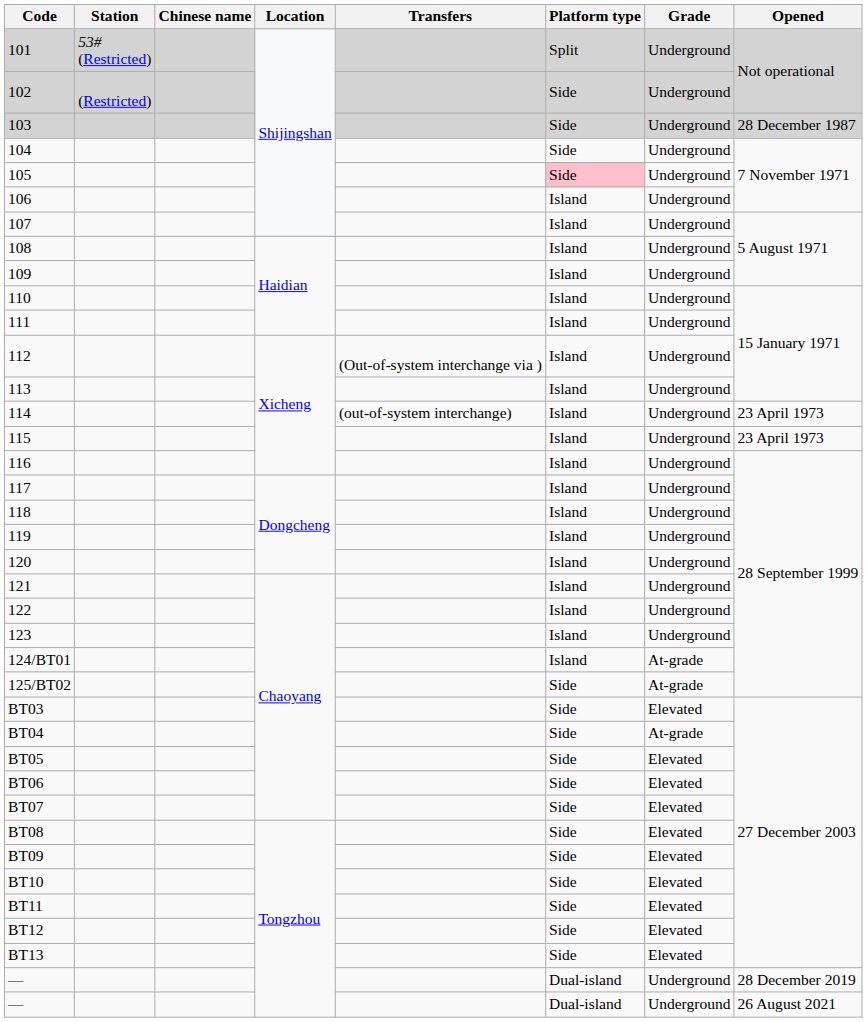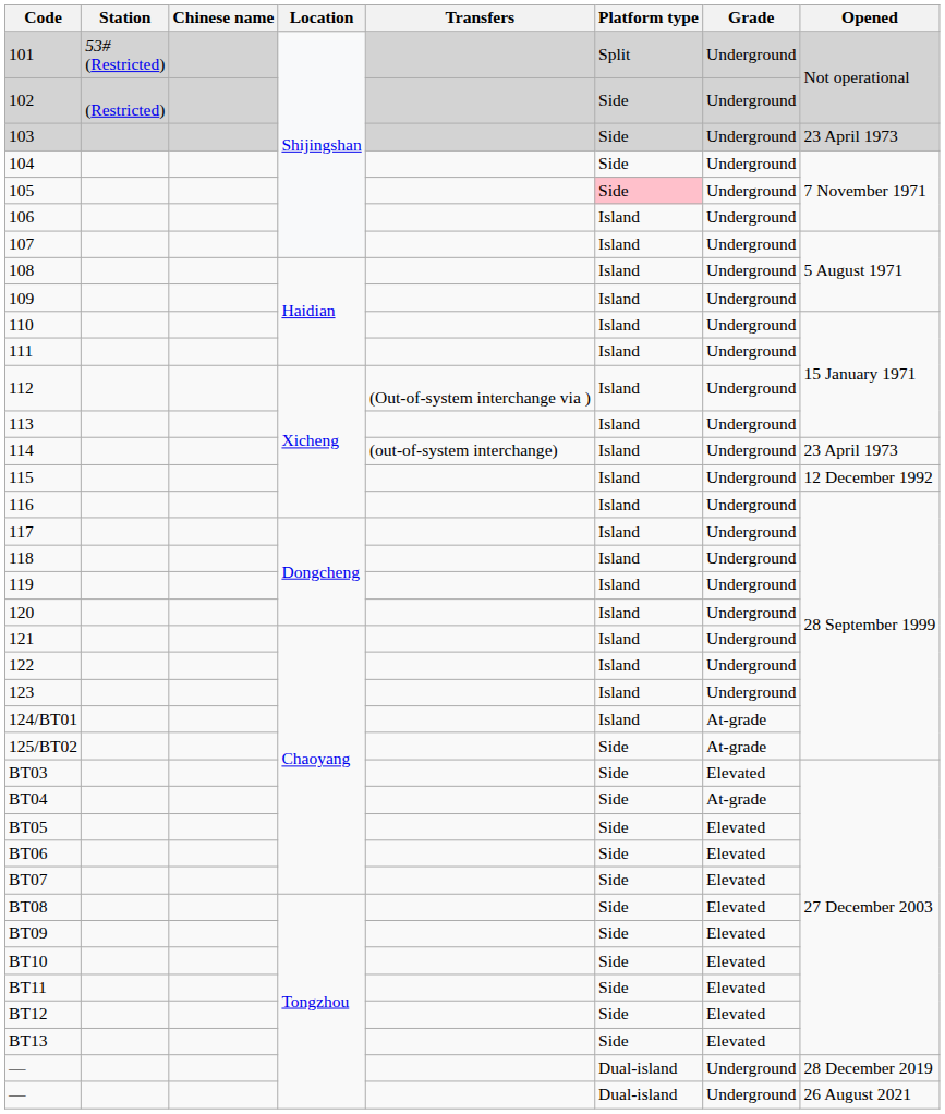103 | Opened: 28 December 1987 -> 23 April 1973
115 | Opened: 23 April 1973 -> 12 December 1992
